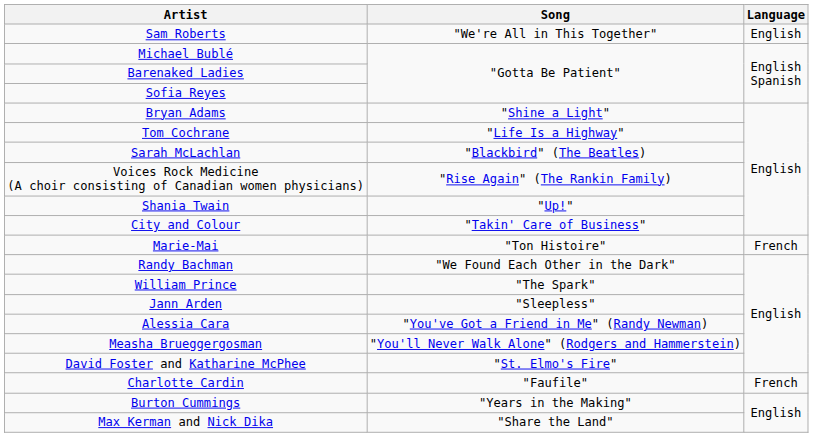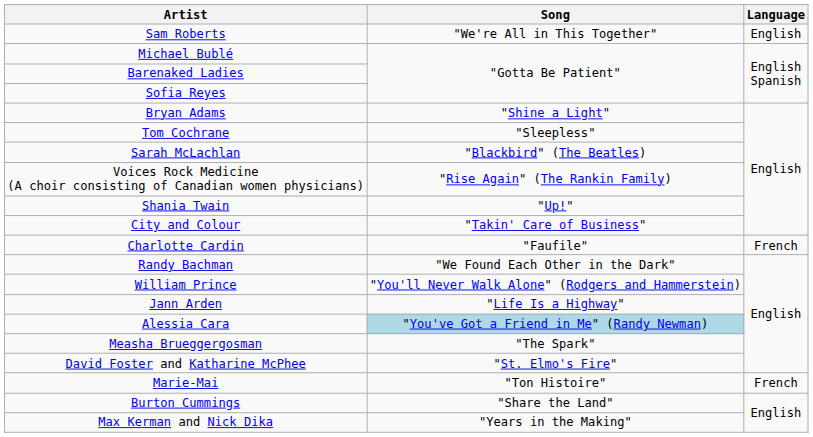Tom Cochrane | Song: "Life Is a Highway" -> "Sleepless"
rows swapped: Charlotte Cardin <-> Marie-Mai
William Prince | Song: "The Spark" -> "You'll Never Walk Alone" (Rodgers and Hammerstein)
Jann Arden | Song: "Sleepless" -> "Life Is a Highway"
Alessia Cara | Song: no background -> lightblue background
Measha Brueggergosman | Song: "You'll Never Walk Alone" (Rodgers and Hammerstein) -> "The Spark"
Burton Cummings | Song: "Years in the Making" -> "Share the Land"
Max Kerman and Nick Dika | Song: "Share the Land" -> "Years in the Making"
